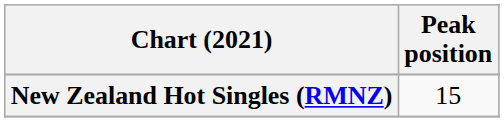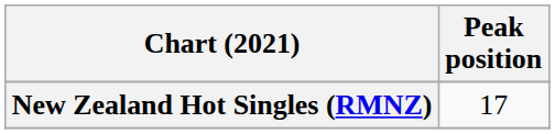New Zealand Hot Singles (RMNZ) | Peak position: 15 -> 17
